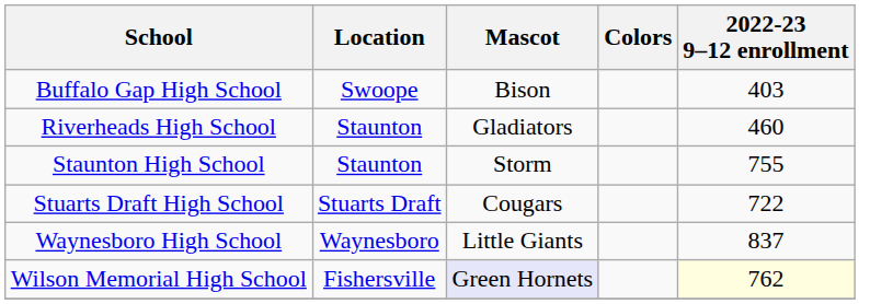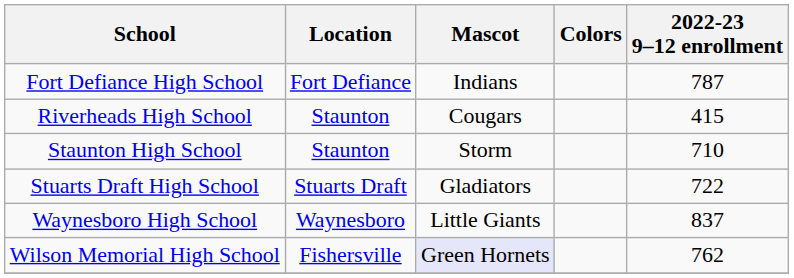- row: Buffalo Gap High School | Swoope | Bison | 403
+ row: Fort Defiance High School | Fort Defiance | Indians | 787
Riverheads High School | Mascot: Gladiators -> Cougars
Riverheads High School | 2022-23 9–12 enrollment: 460 -> 415
Staunton High School | 2022-23 9–12 enrollment: 755 -> 710
Stuarts Draft High School | Mascot: Cougars -> Gladiators
Wilson Memorial High School | 2022-23 9–12 enrollment: lightyellow background -> no background
